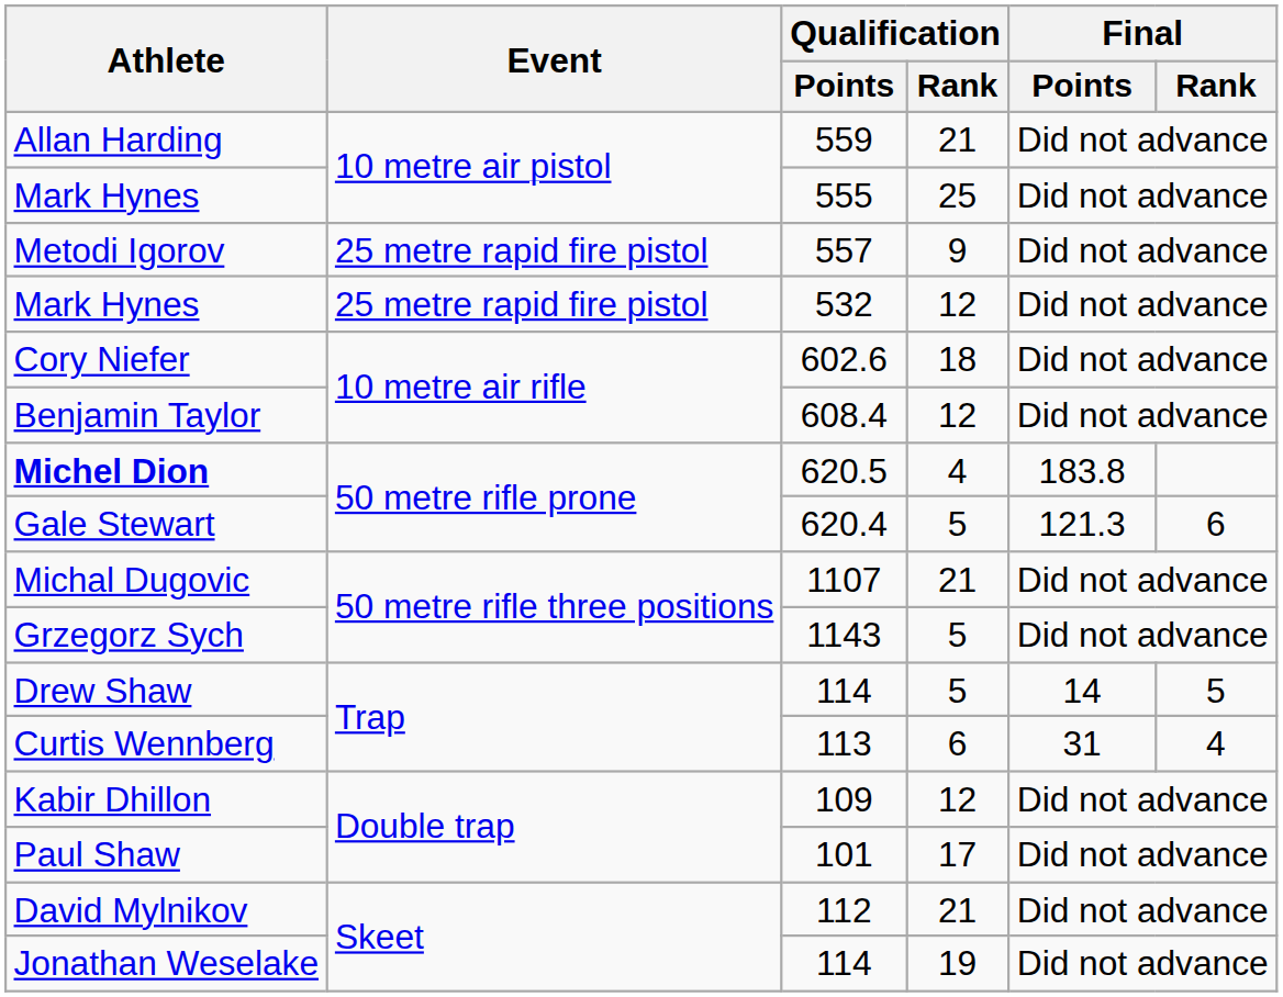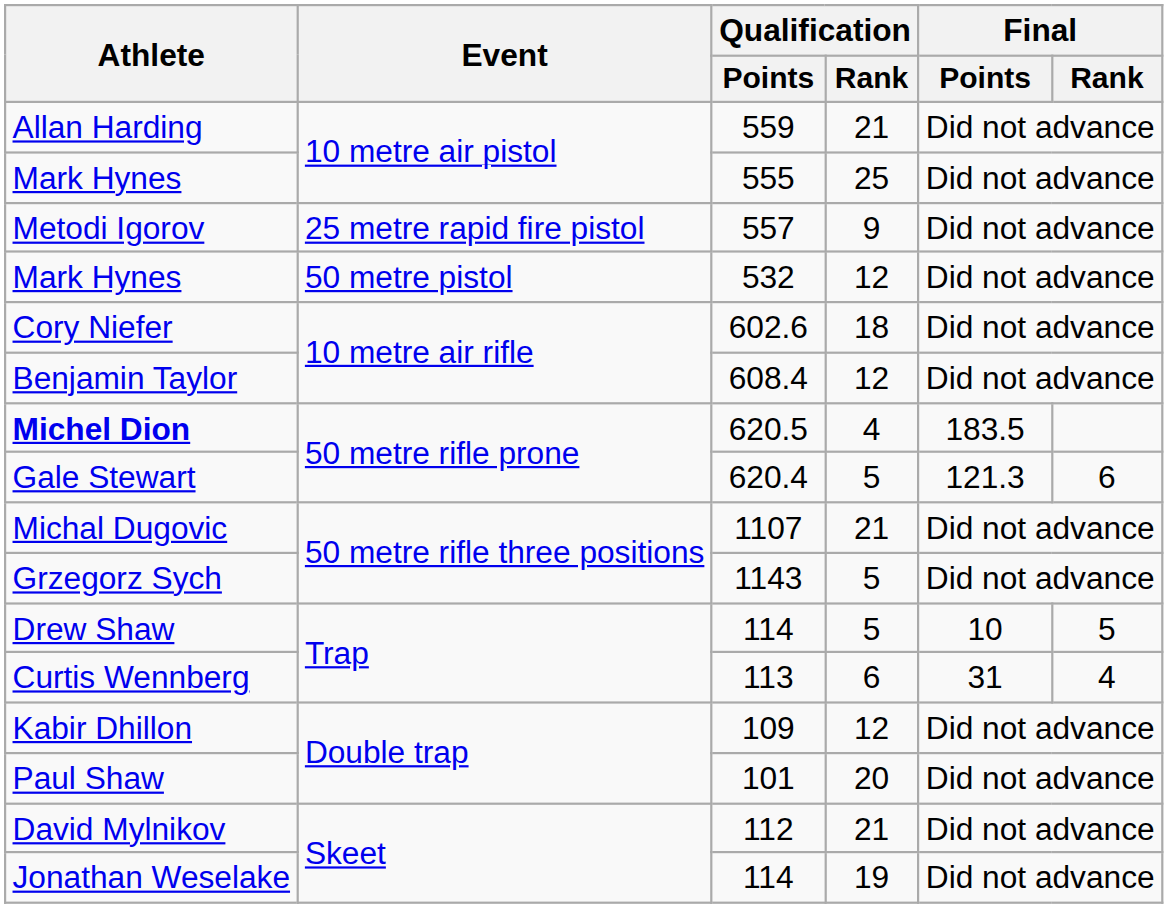Mark Hynes / 532 | Event: 25 metre rapid fire pistol -> 50 metre pistol
Michel Dion | Final / Points: 183.8 -> 183.5
Drew Shaw | Final / Points: 14 -> 10
Paul Shaw | Qualification / Rank: 17 -> 20
